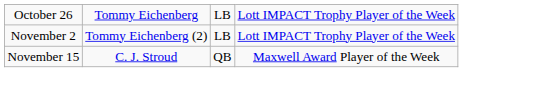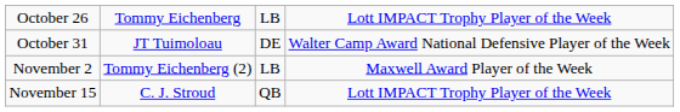+ row: October 31 | JT Tuimoloau | DE | Walter Camp Award National Defensive Player of the Week
November 2 | column 4: Lott IMPACT Trophy Player of the Week -> Maxwell Award Player of the Week
November 15 | column 4: Maxwell Award Player of the Week -> Lott IMPACT Trophy Player of the Week
